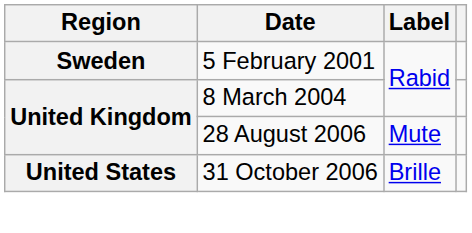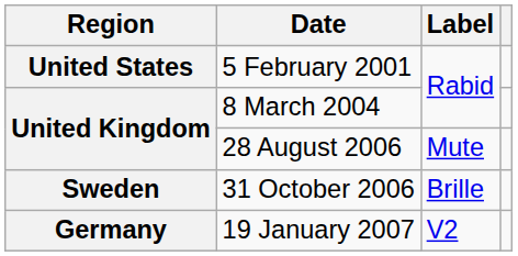5 February 2001 | Region: Sweden -> United States
31 October 2006 | Region: United States -> Sweden
+ row: Germany | 19 January 2007 | V2
